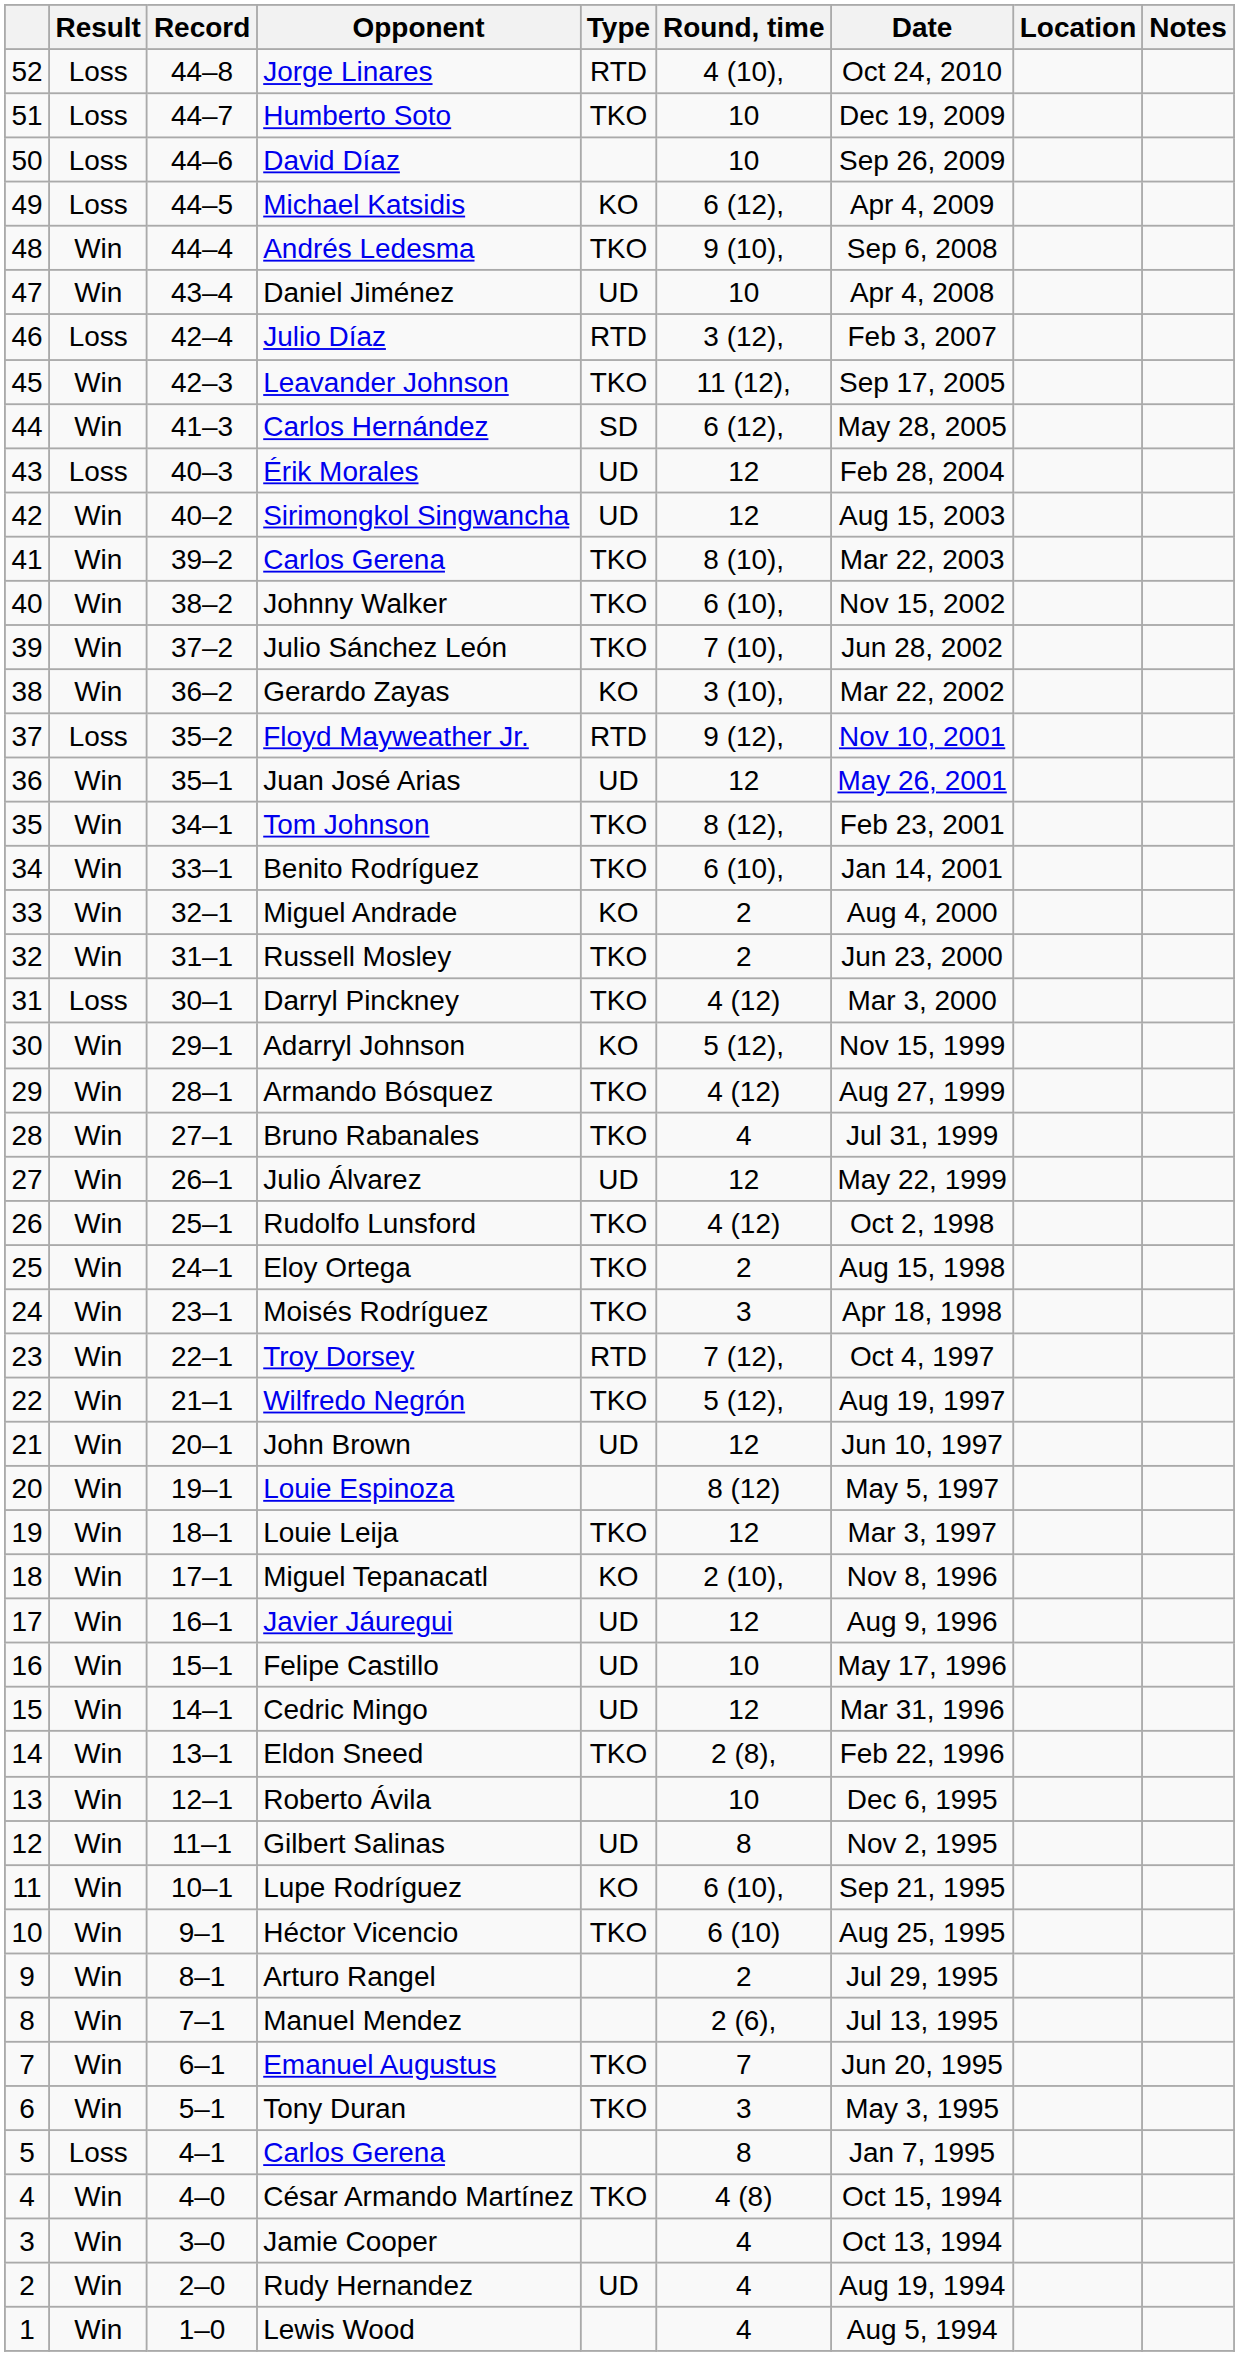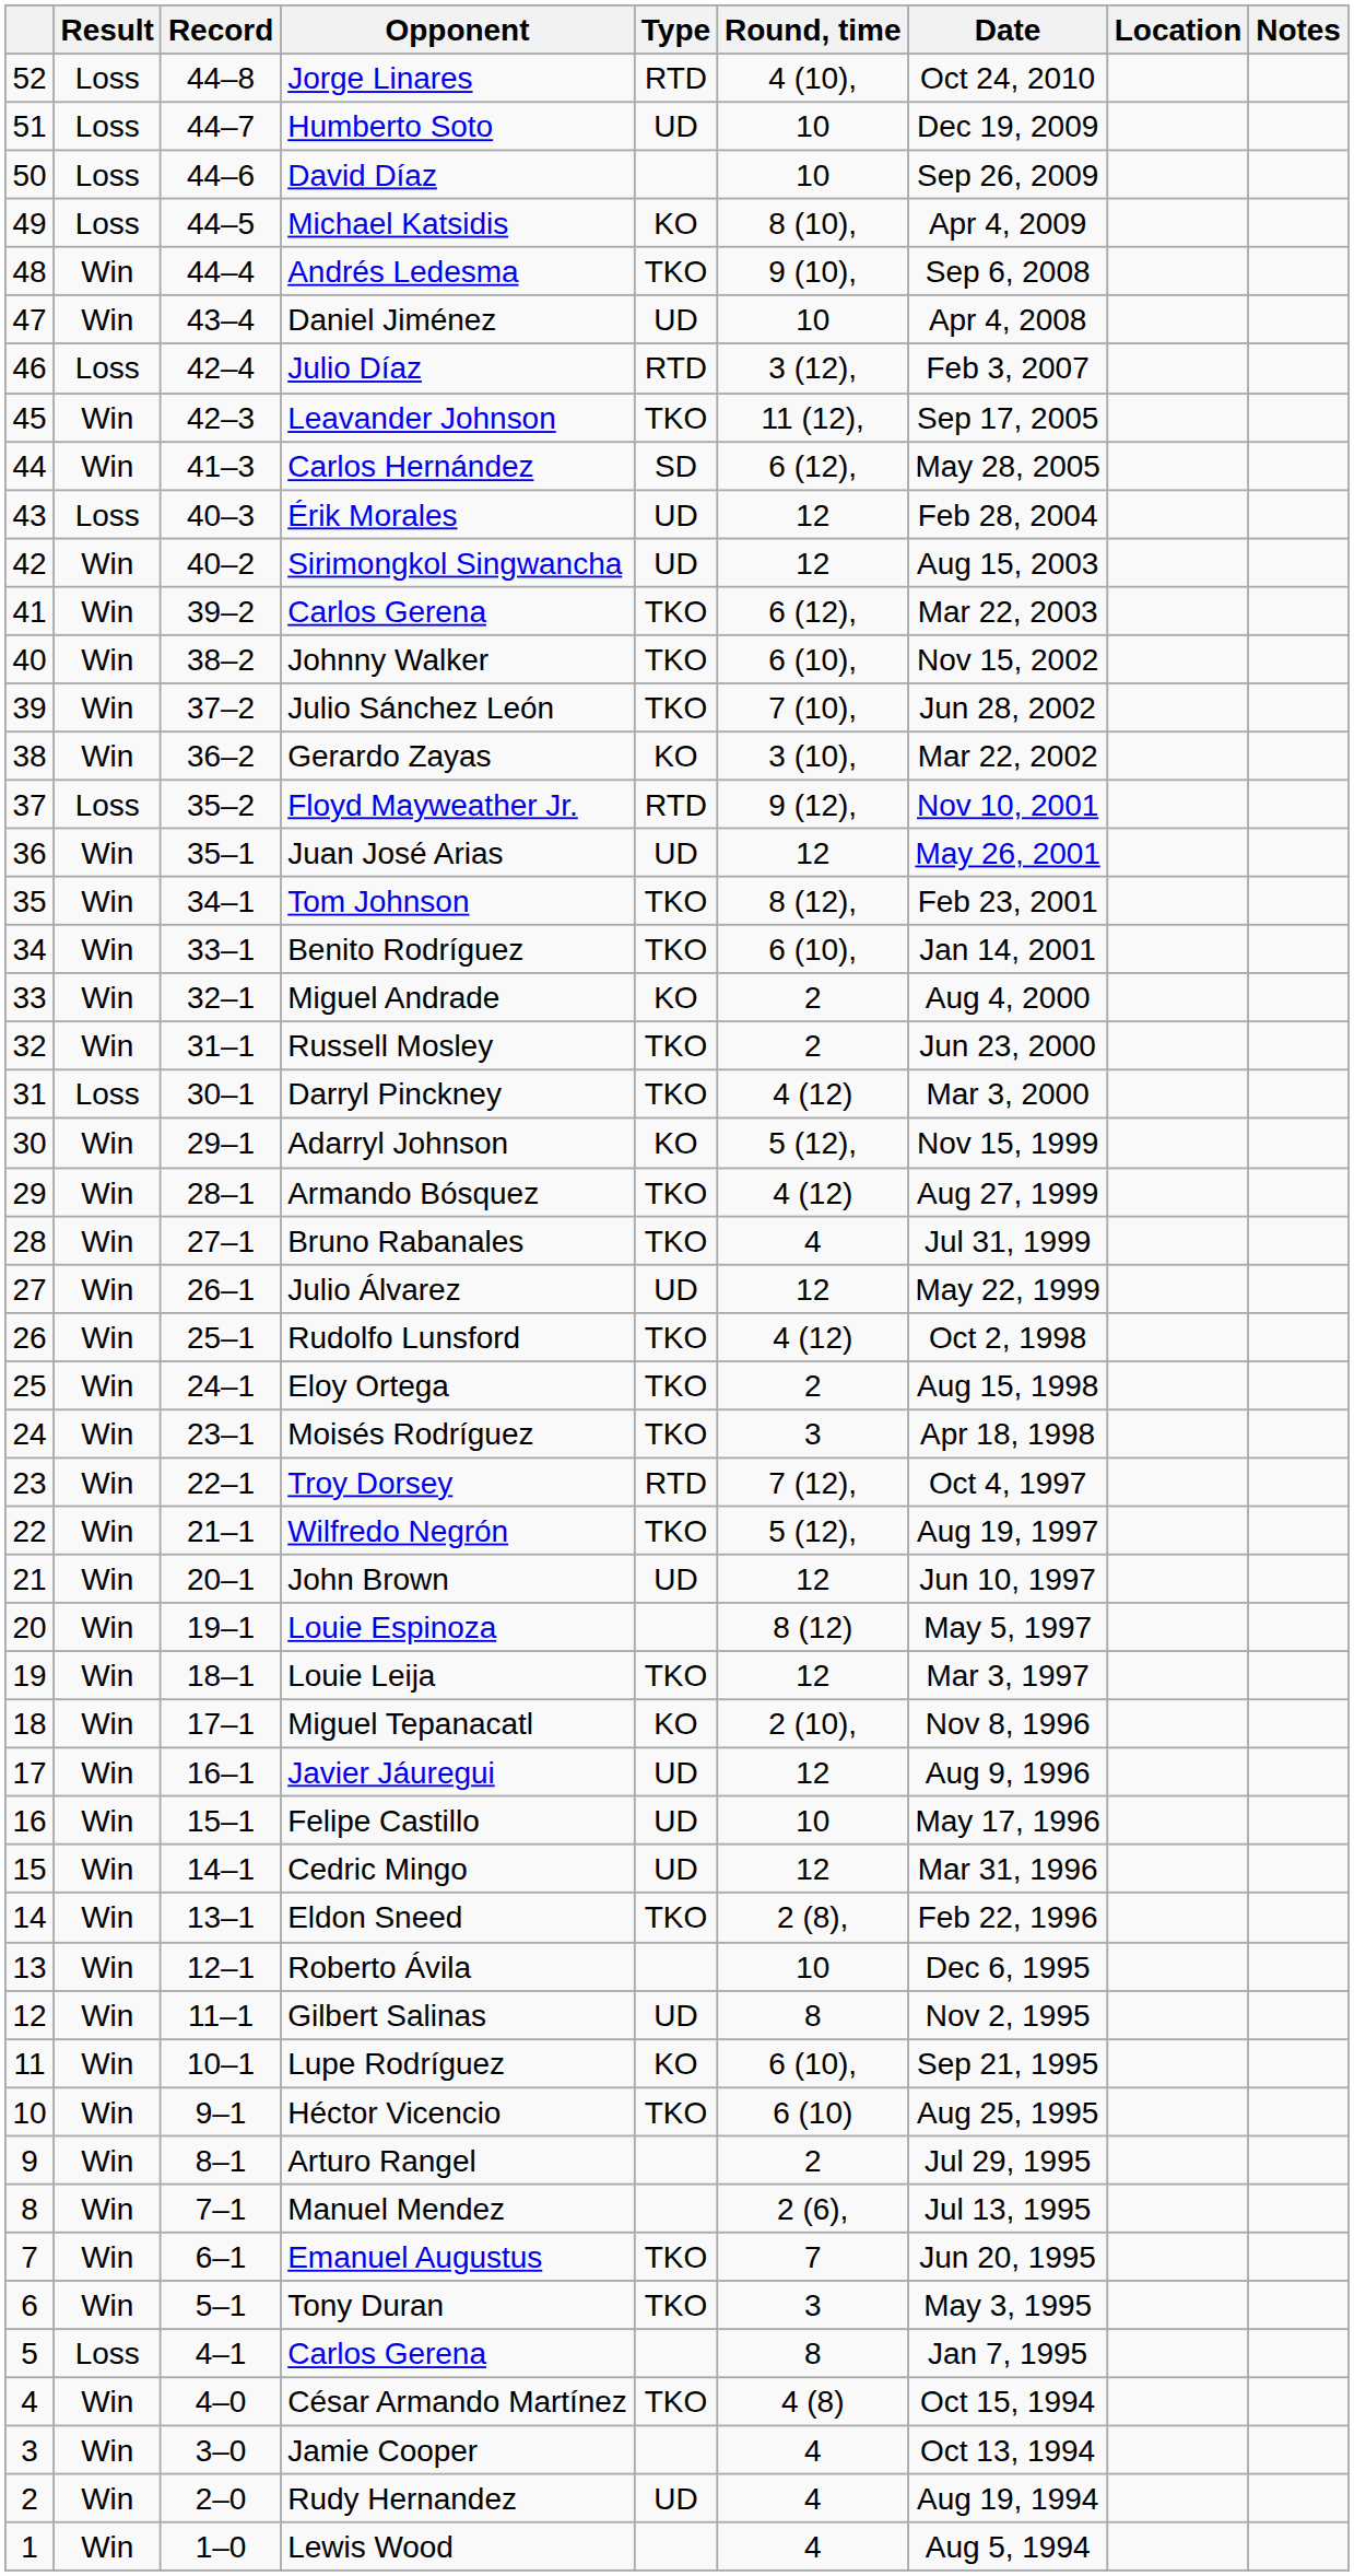Humberto Soto | Type: TKO -> UD
Michael Katsidis | Round, time: 6 (12), -> 8 (10),
41 / Carlos Gerena | Round, time: 8 (10), -> 6 (12),
